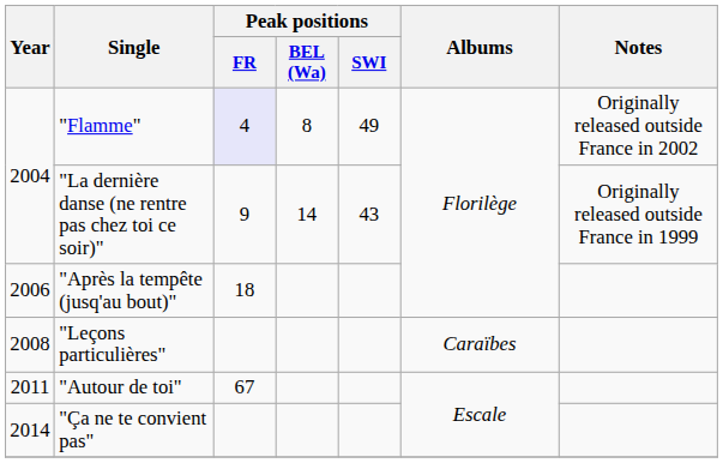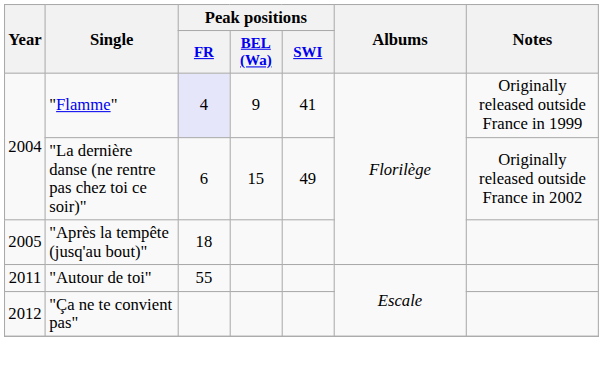"Flamme" | Peak positions / BEL (Wa): 8 -> 9
"Flamme" | Peak positions / SWI: 49 -> 41
"Flamme" | Notes: Originally released outside France in 2002 -> Originally released outside France in 1999
"La dernière danse (ne rentre pas chez toi ce soir)" | Peak positions / FR: 9 -> 6
"La dernière danse (ne rentre pas chez toi ce soir)" | Peak positions / BEL (Wa): 14 -> 15
"La dernière danse (ne rentre pas chez toi ce soir)" | Peak positions / SWI: 43 -> 49
"La dernière danse (ne rentre pas chez toi ce soir)" | Notes: Originally released outside France in 1999 -> Originally released outside France in 2002
"Après la tempête (jusq'au bout)" | Year: 2006 -> 2005
- row: 2008 | "Leçons particulières" | Caraïbes
"Autour de toi" | Peak positions / FR: 67 -> 55
"Ça ne te convient pas" | Year: 2014 -> 2012
